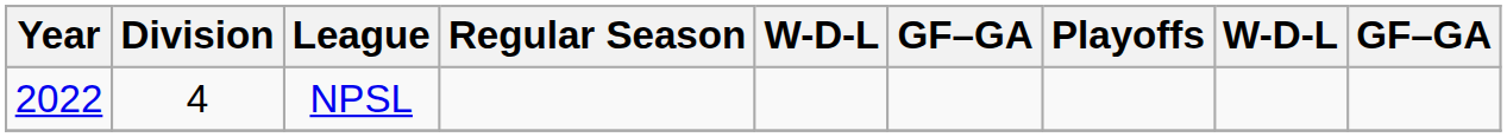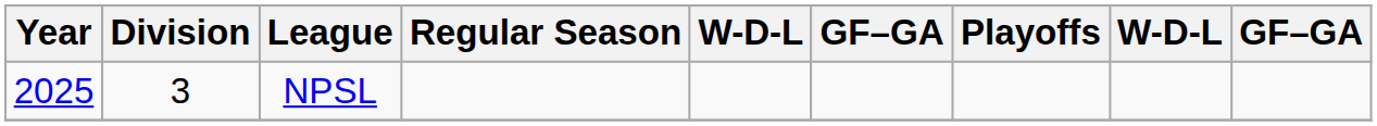NPSL | Year: 2022 -> 2025
NPSL | Division: 4 -> 3
